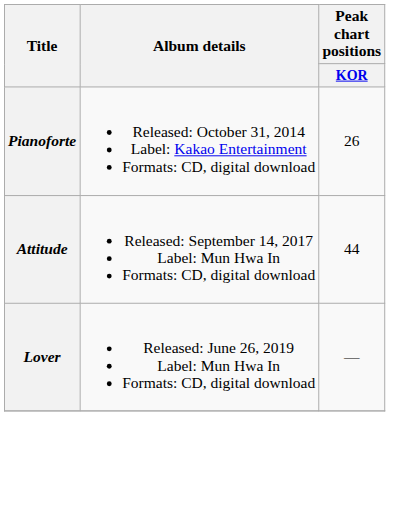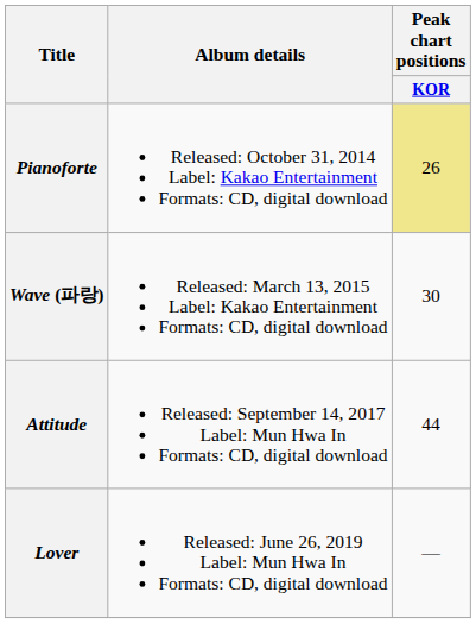Pianoforte | Peak chart positions / KOR: no background -> khaki background
+ row: Wave (파랑) | Released: March 13, 2015 Label: Kakao Entertainment Formats: CD, digital download | 30
